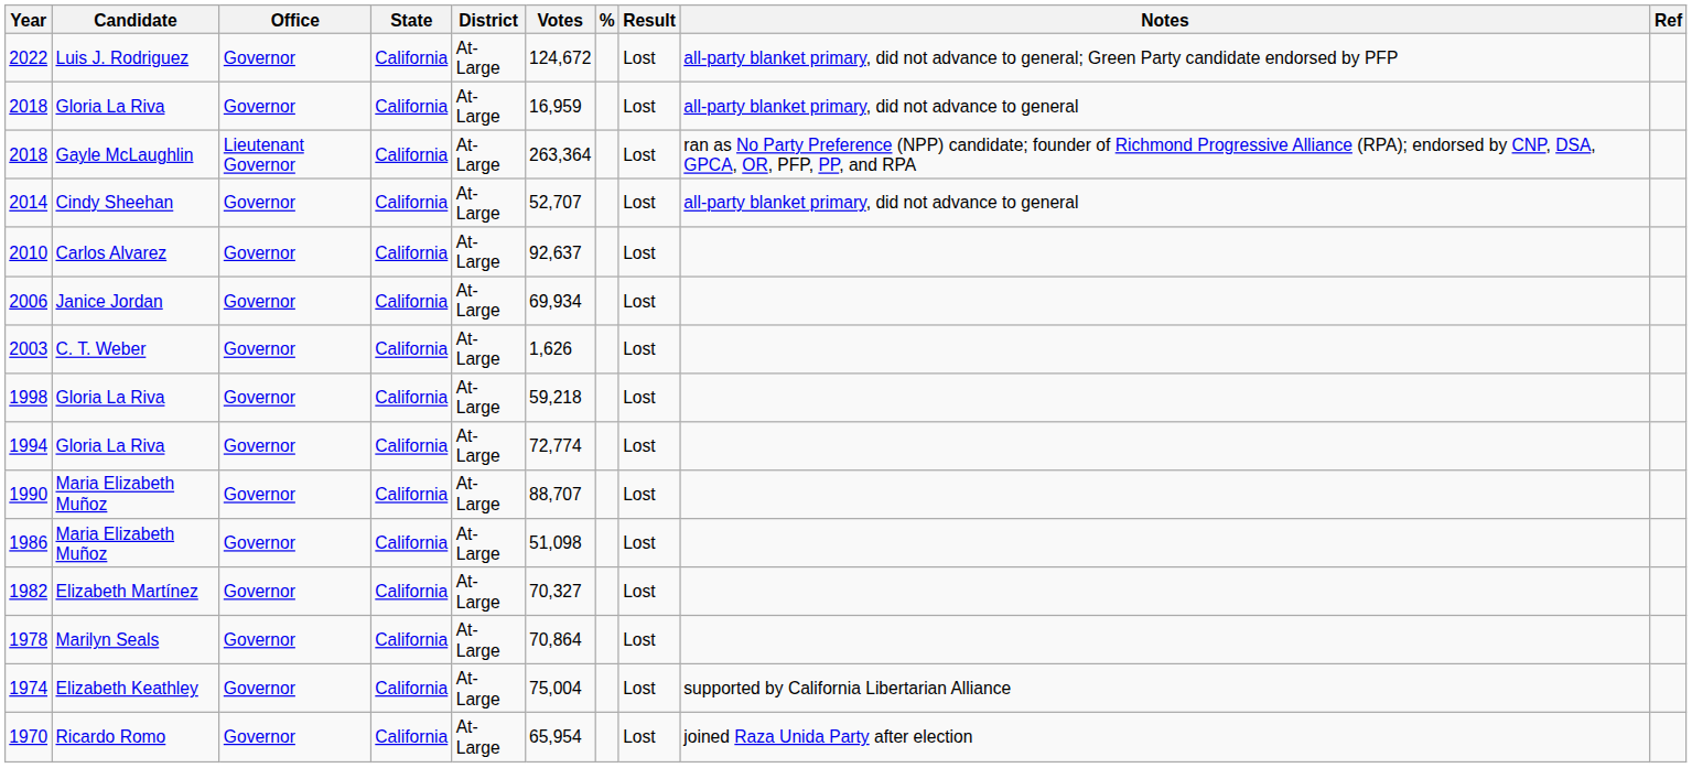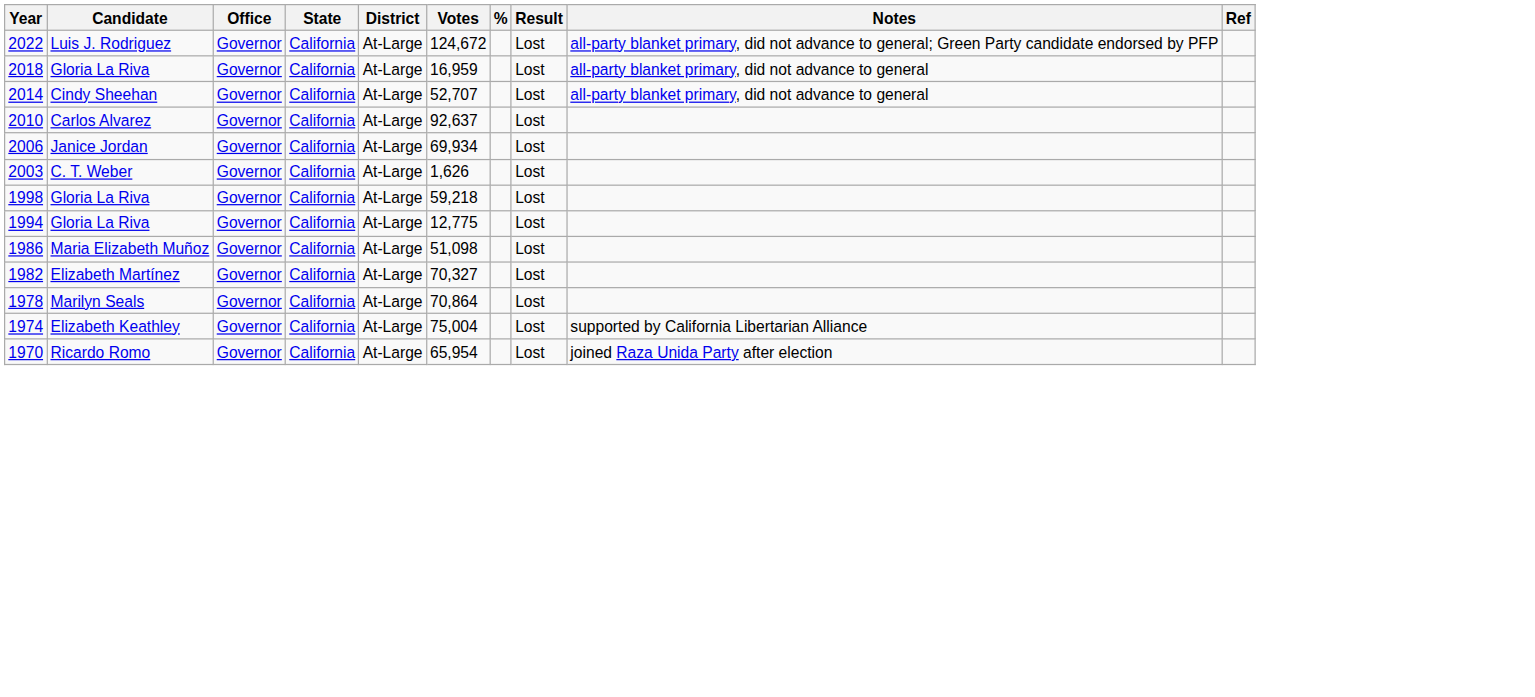- row: 2018 | Gayle McLaughlin | Lieutenant Governor | California | At-Large | 263,364 | Lost | ran as No Party Preference (NPP) candidate; founder of Richmond Progressive Alliance (RPA); endorsed by CNP, DSA, GPCA, OR, PFP, PP, and RPA
1994 | Votes: 72,774 -> 12,775
- row: 1990 | Maria Elizabeth Muñoz | Governor | California | At-Large | 88,707 | Lost
